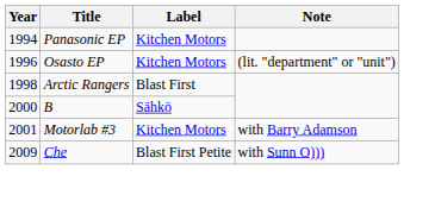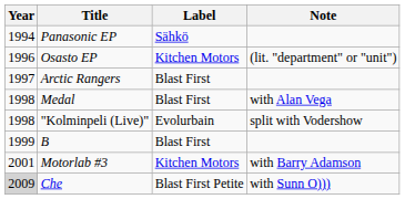Panasonic EP | Label: Kitchen Motors -> Sähkö
Arctic Rangers | Year: 1998 -> 1997
+ row: 1998 | Medal | Blast First | with Alan Vega
+ row: 1998 | "Kolminpeli (Live)" | Evolurbain | split with Vodershow
B | Year: 2000 -> 1999
B | Label: Sähkö -> Blast First
Che | Year: no background -> lightgrey background
